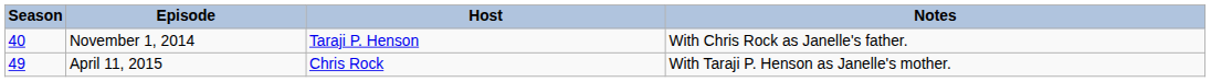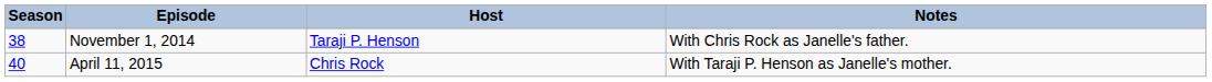November 1, 2014 | Season: 40 -> 38
April 11, 2015 | Season: 49 -> 40
